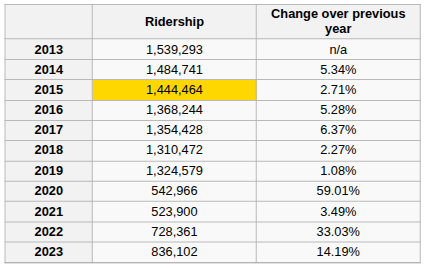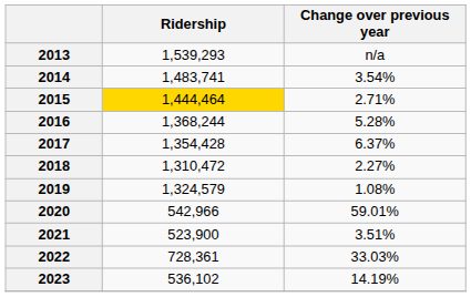2014 | Ridership: 1,484,741 -> 1,483,741
2014 | Change over previous year: 5.34% -> 3.54%
2021 | Change over previous year: 3.49% -> 3.51%
2023 | Ridership: 836,102 -> 536,102
